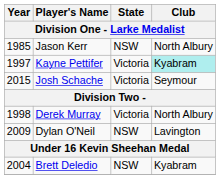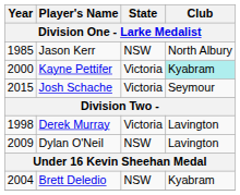Kayne Pettifer | Year: 1997 -> 2000
Derek Murray | Club: North Albury -> Lavington
